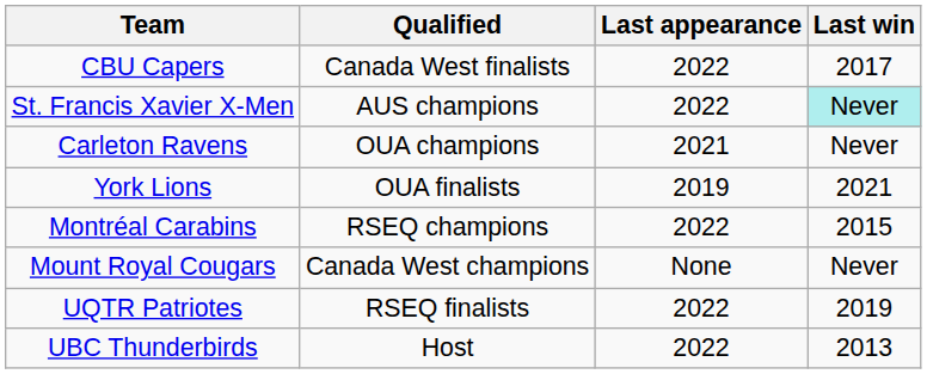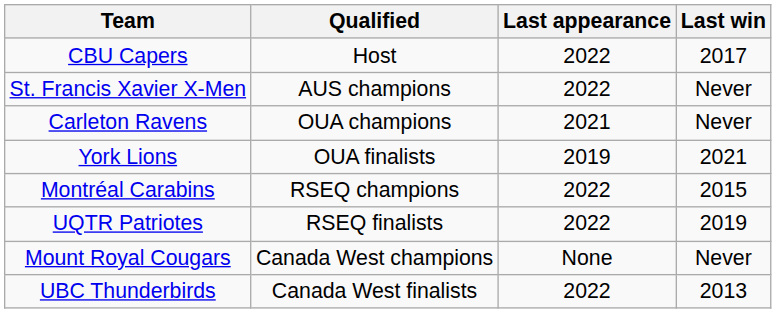CBU Capers | Qualified: Canada West finalists -> Host
St. Francis Xavier X-Men | Last win: paleturquoise background -> no background
rows swapped: UQTR Patriotes <-> Mount Royal Cougars
UBC Thunderbirds | Qualified: Host -> Canada West finalists
